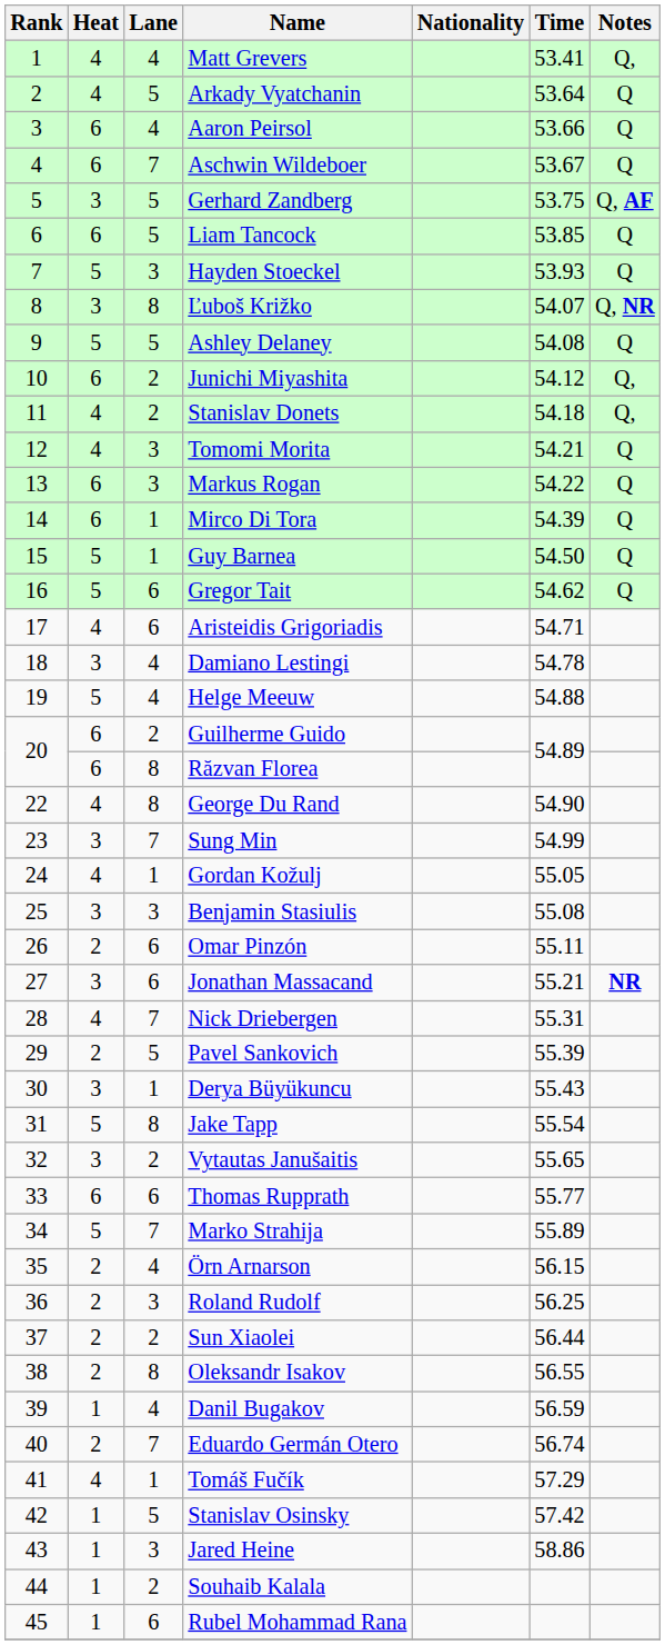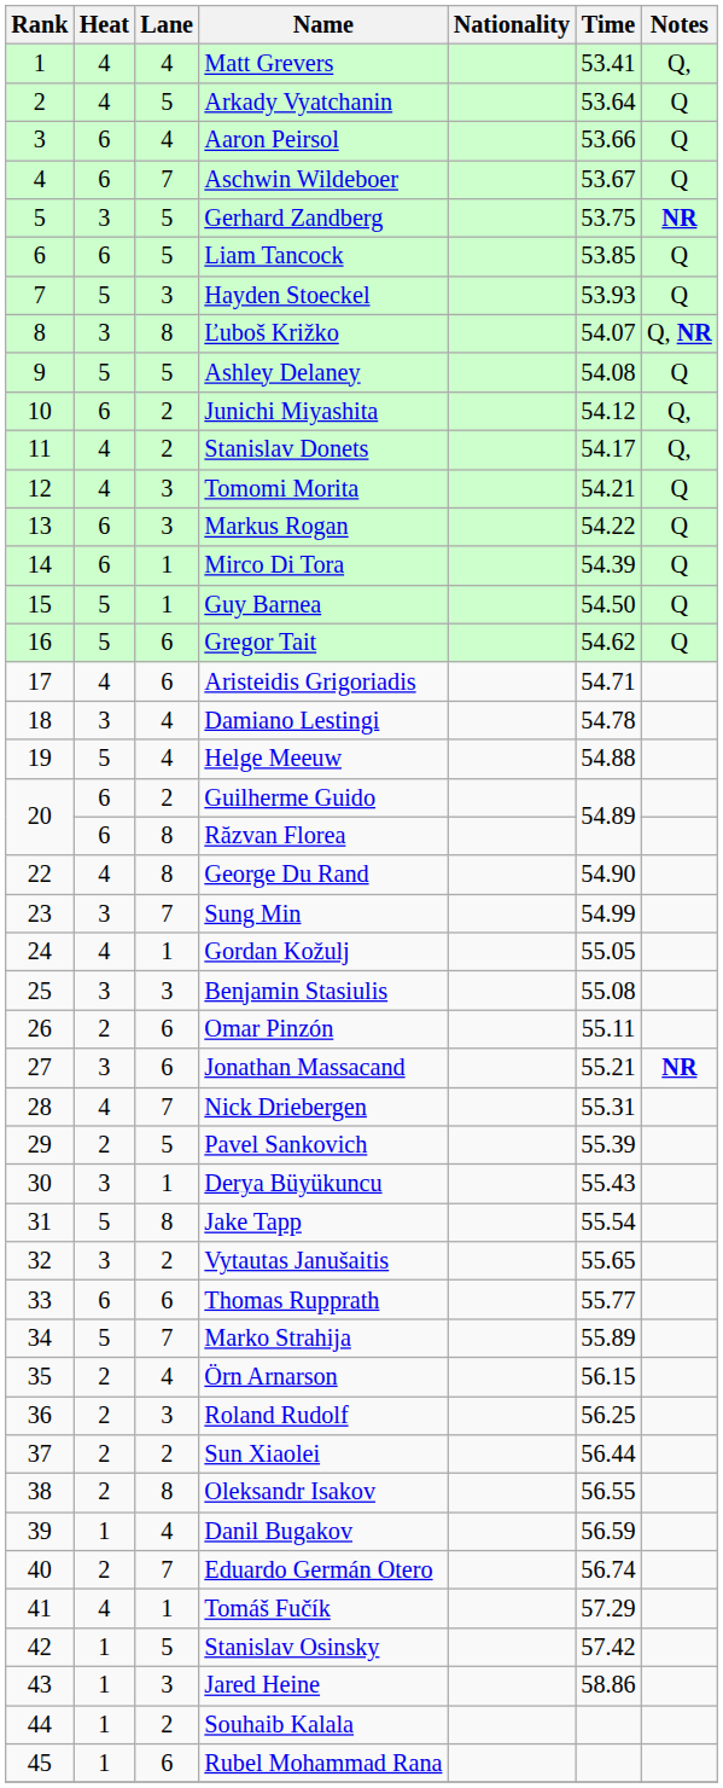Gerhard Zandberg | Notes: Q, AF -> NR
Stanislav Donets | Time: 54.18 -> 54.17
